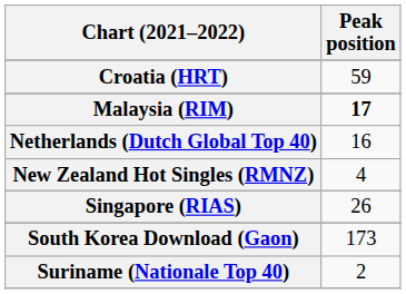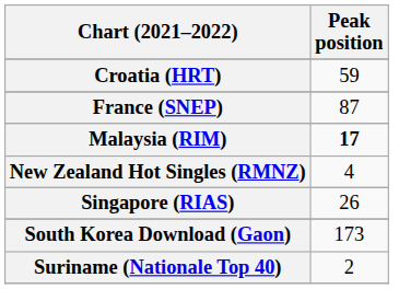+ row: France (SNEP) | 87
- row: Netherlands (Dutch Global Top 40) | 16
